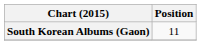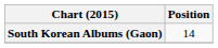South Korean Albums (Gaon) | Position: 11 -> 14
